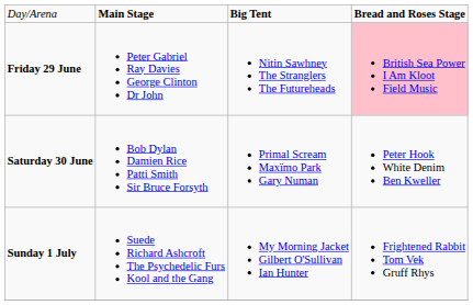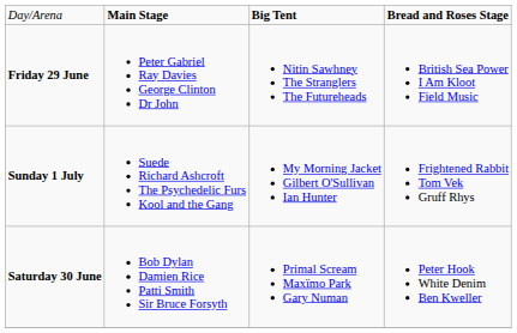Friday 29 June | column 4: pink background -> no background
rows swapped: Saturday 30 June <-> Sunday 1 July
